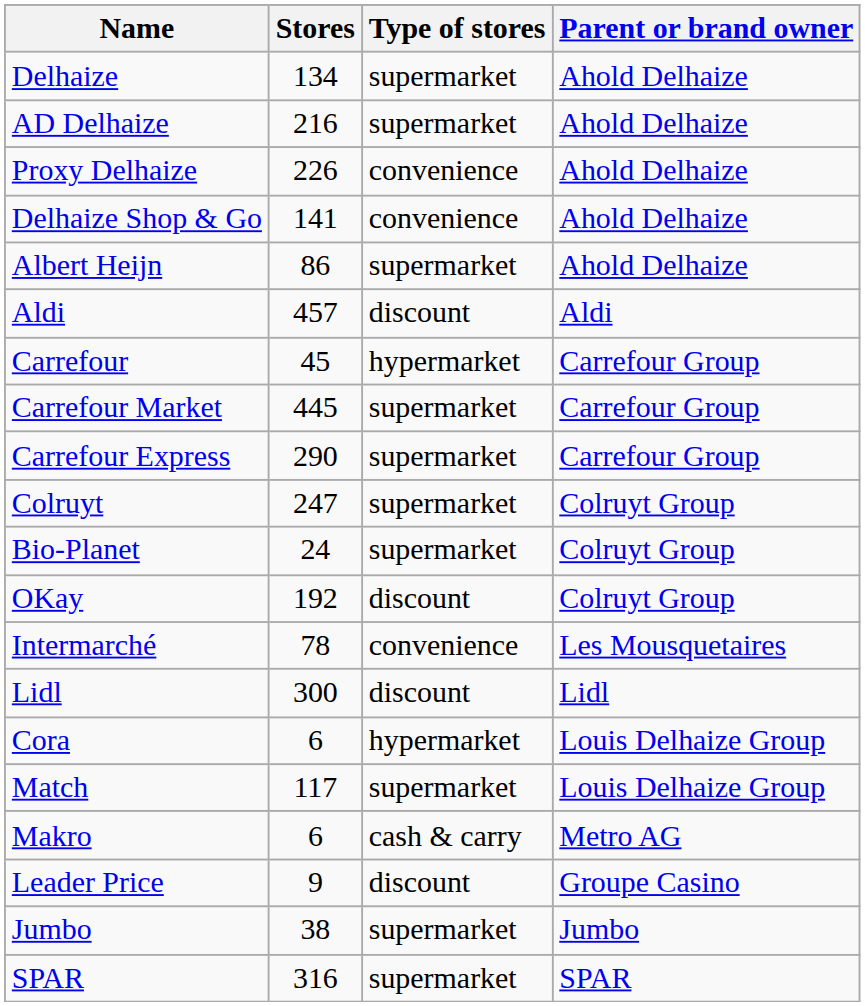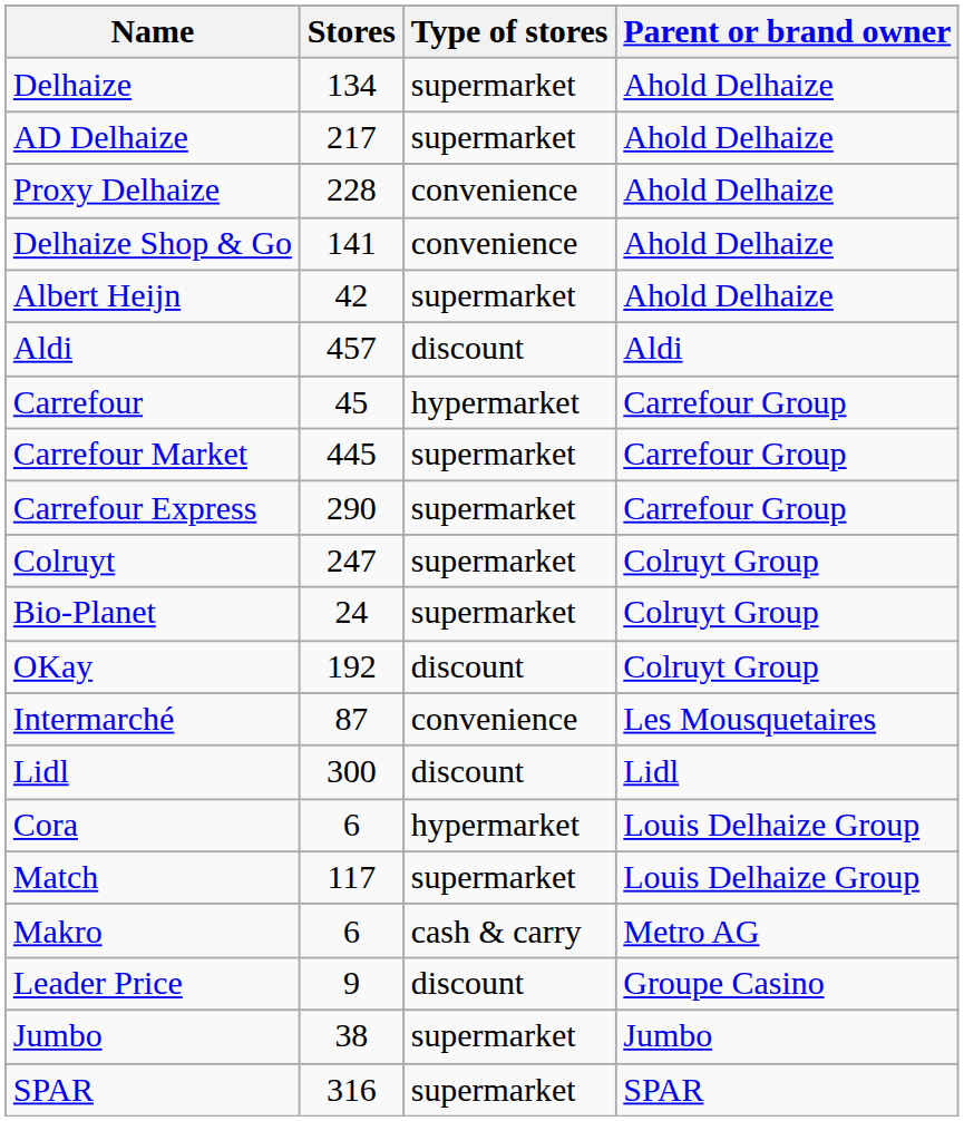AD Delhaize | Stores: 216 -> 217
Proxy Delhaize | Stores: 226 -> 228
Albert Heijn | Stores: 86 -> 42
Intermarché | Stores: 78 -> 87
